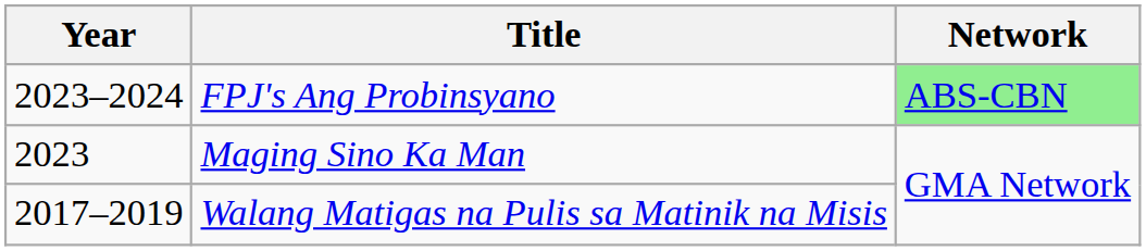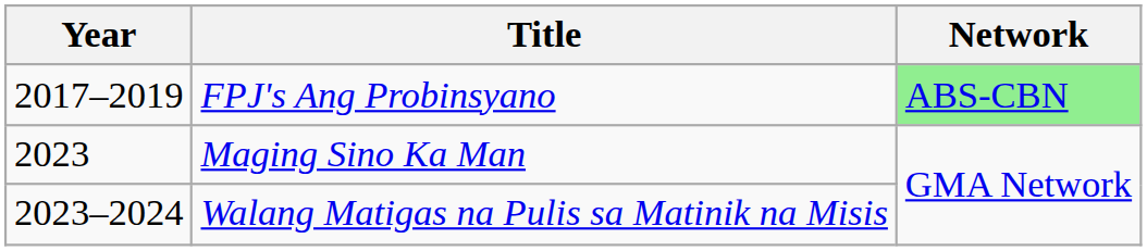FPJ's Ang Probinsyano | Year: 2023–2024 -> 2017–2019
Walang Matigas na Pulis sa Matinik na Misis | Year: 2017–2019 -> 2023–2024
